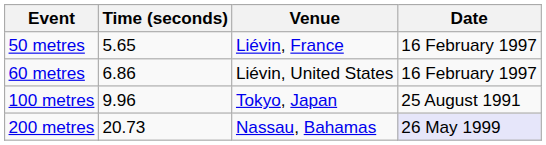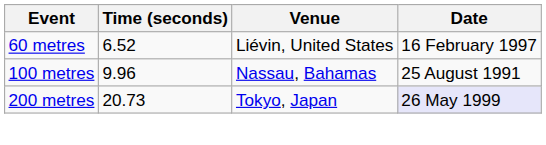- row: 50 metres | 5.65 | Liévin, France | 16 February 1997
60 metres | Time (seconds): 6.86 -> 6.52
100 metres | Venue: Tokyo, Japan -> Nassau, Bahamas
200 metres | Venue: Nassau, Bahamas -> Tokyo, Japan
